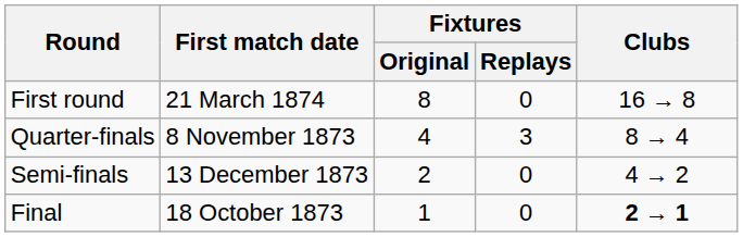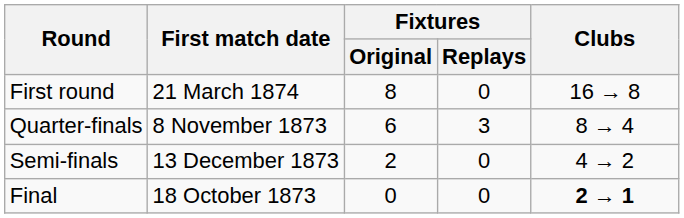Quarter-finals | Fixtures / Original: 4 -> 6
Final | Fixtures / Original: 1 -> 0
